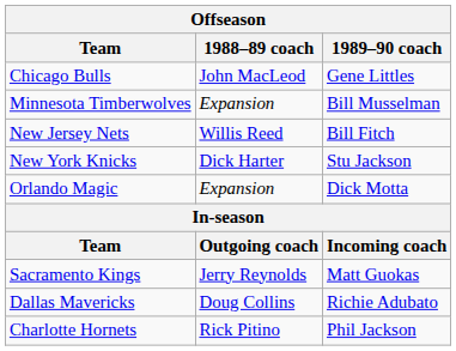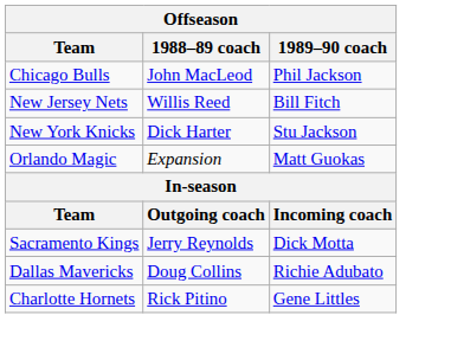Chicago Bulls | 1989–90 coach: Gene Littles -> Phil Jackson
- row: Minnesota Timberwolves | Expansion | Bill Musselman
Orlando Magic | 1989–90 coach: Dick Motta -> Matt Guokas
Sacramento Kings | 1989–90 coach: Matt Guokas -> Dick Motta
Charlotte Hornets | 1989–90 coach: Phil Jackson -> Gene Littles
